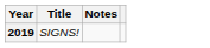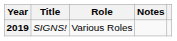+ column: Role | Various Roles
